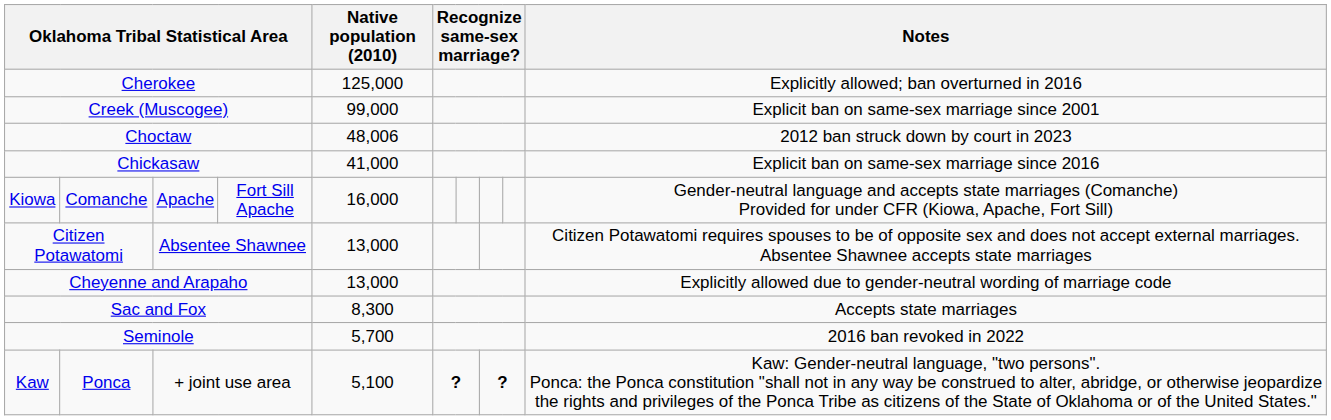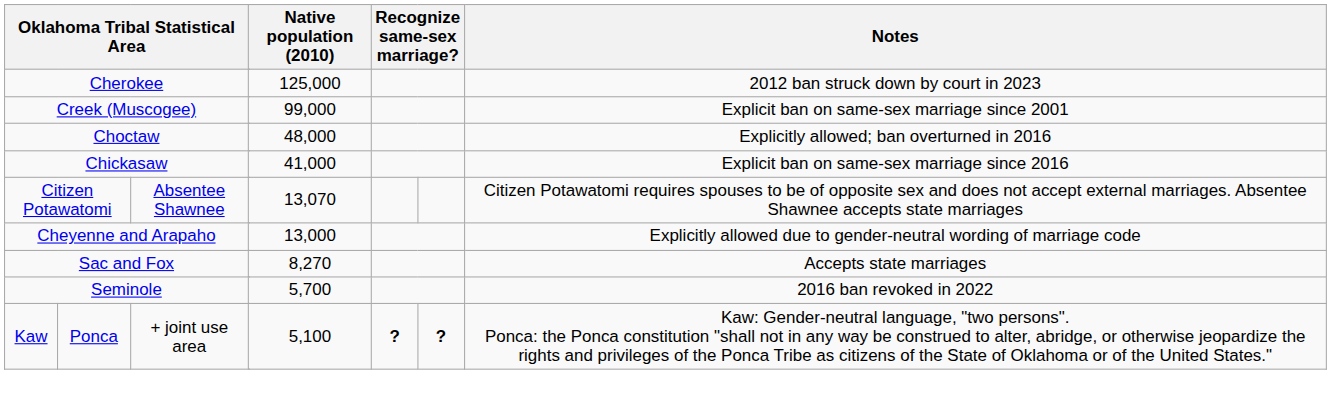Cherokee | Notes: Explicitly allowed; ban overturned in 2016 -> 2012 ban struck down by court in 2023
Choctaw | Native population (2010): 48,006 -> 48,000
Choctaw | Notes: 2012 ban struck down by court in 2023 -> Explicitly allowed; ban overturned in 2016
- row: Kiowa | Comanche | Apache | Fort Sill Apache | 16,000 | Gender-neutral language and accepts state marriages (Comanche) Provided for under CFR (Kiowa, Apache, Fort Sill)
Citizen Potawatomi | Native population (2010): 13,000 -> 13,070
Sac and Fox | Native population (2010): 8,300 -> 8,270
